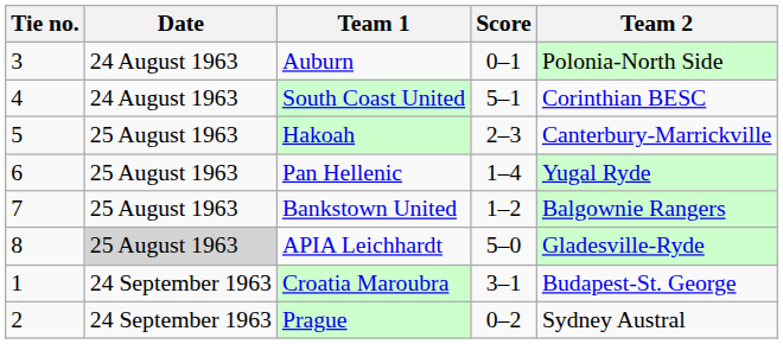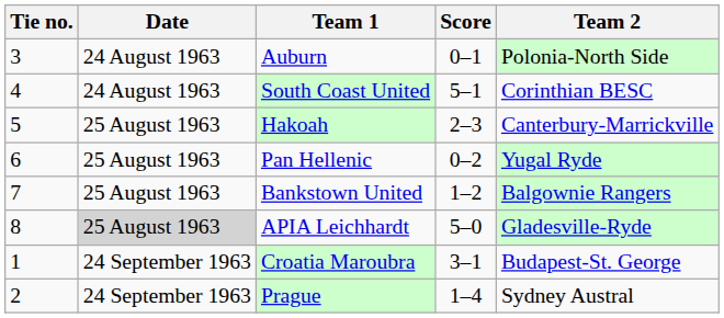Pan Hellenic | Score: 1–4 -> 0–2
Prague | Score: 0–2 -> 1–4
